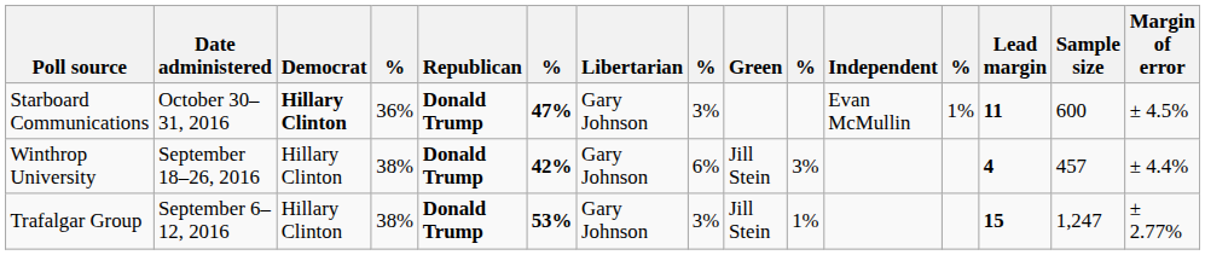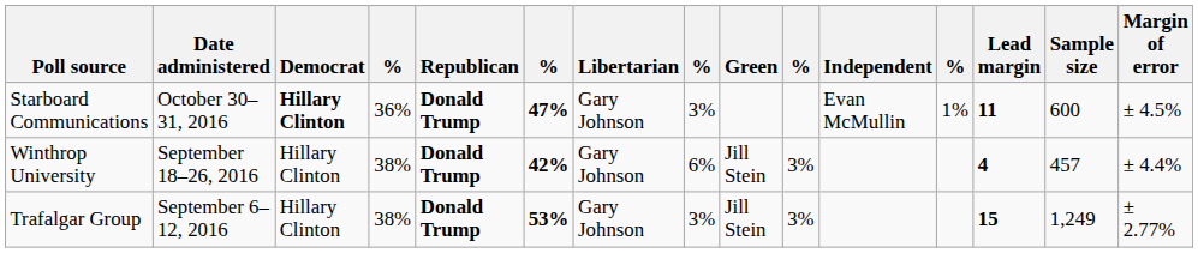Trafalgar Group | column 10: 1% -> 3%
Trafalgar Group | Sample size: 1,247 -> 1,249
